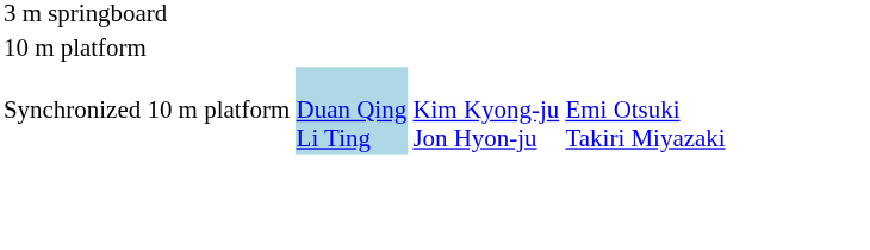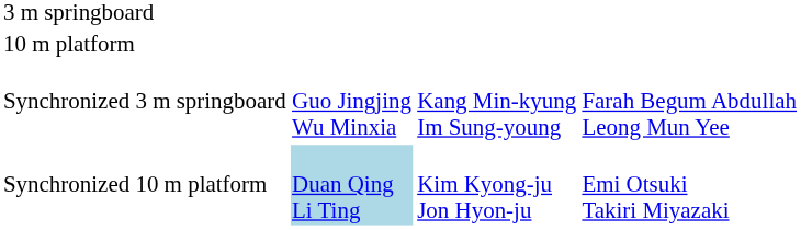+ row: Synchronized 3 m springboard | Guo Jingjing Wu Minxia | Kang Min-kyung Im Sung-young | Farah Begum Abdullah Leong Mun Yee
